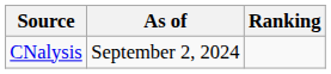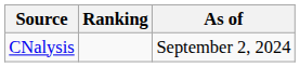columns swapped: Ranking <-> As of
